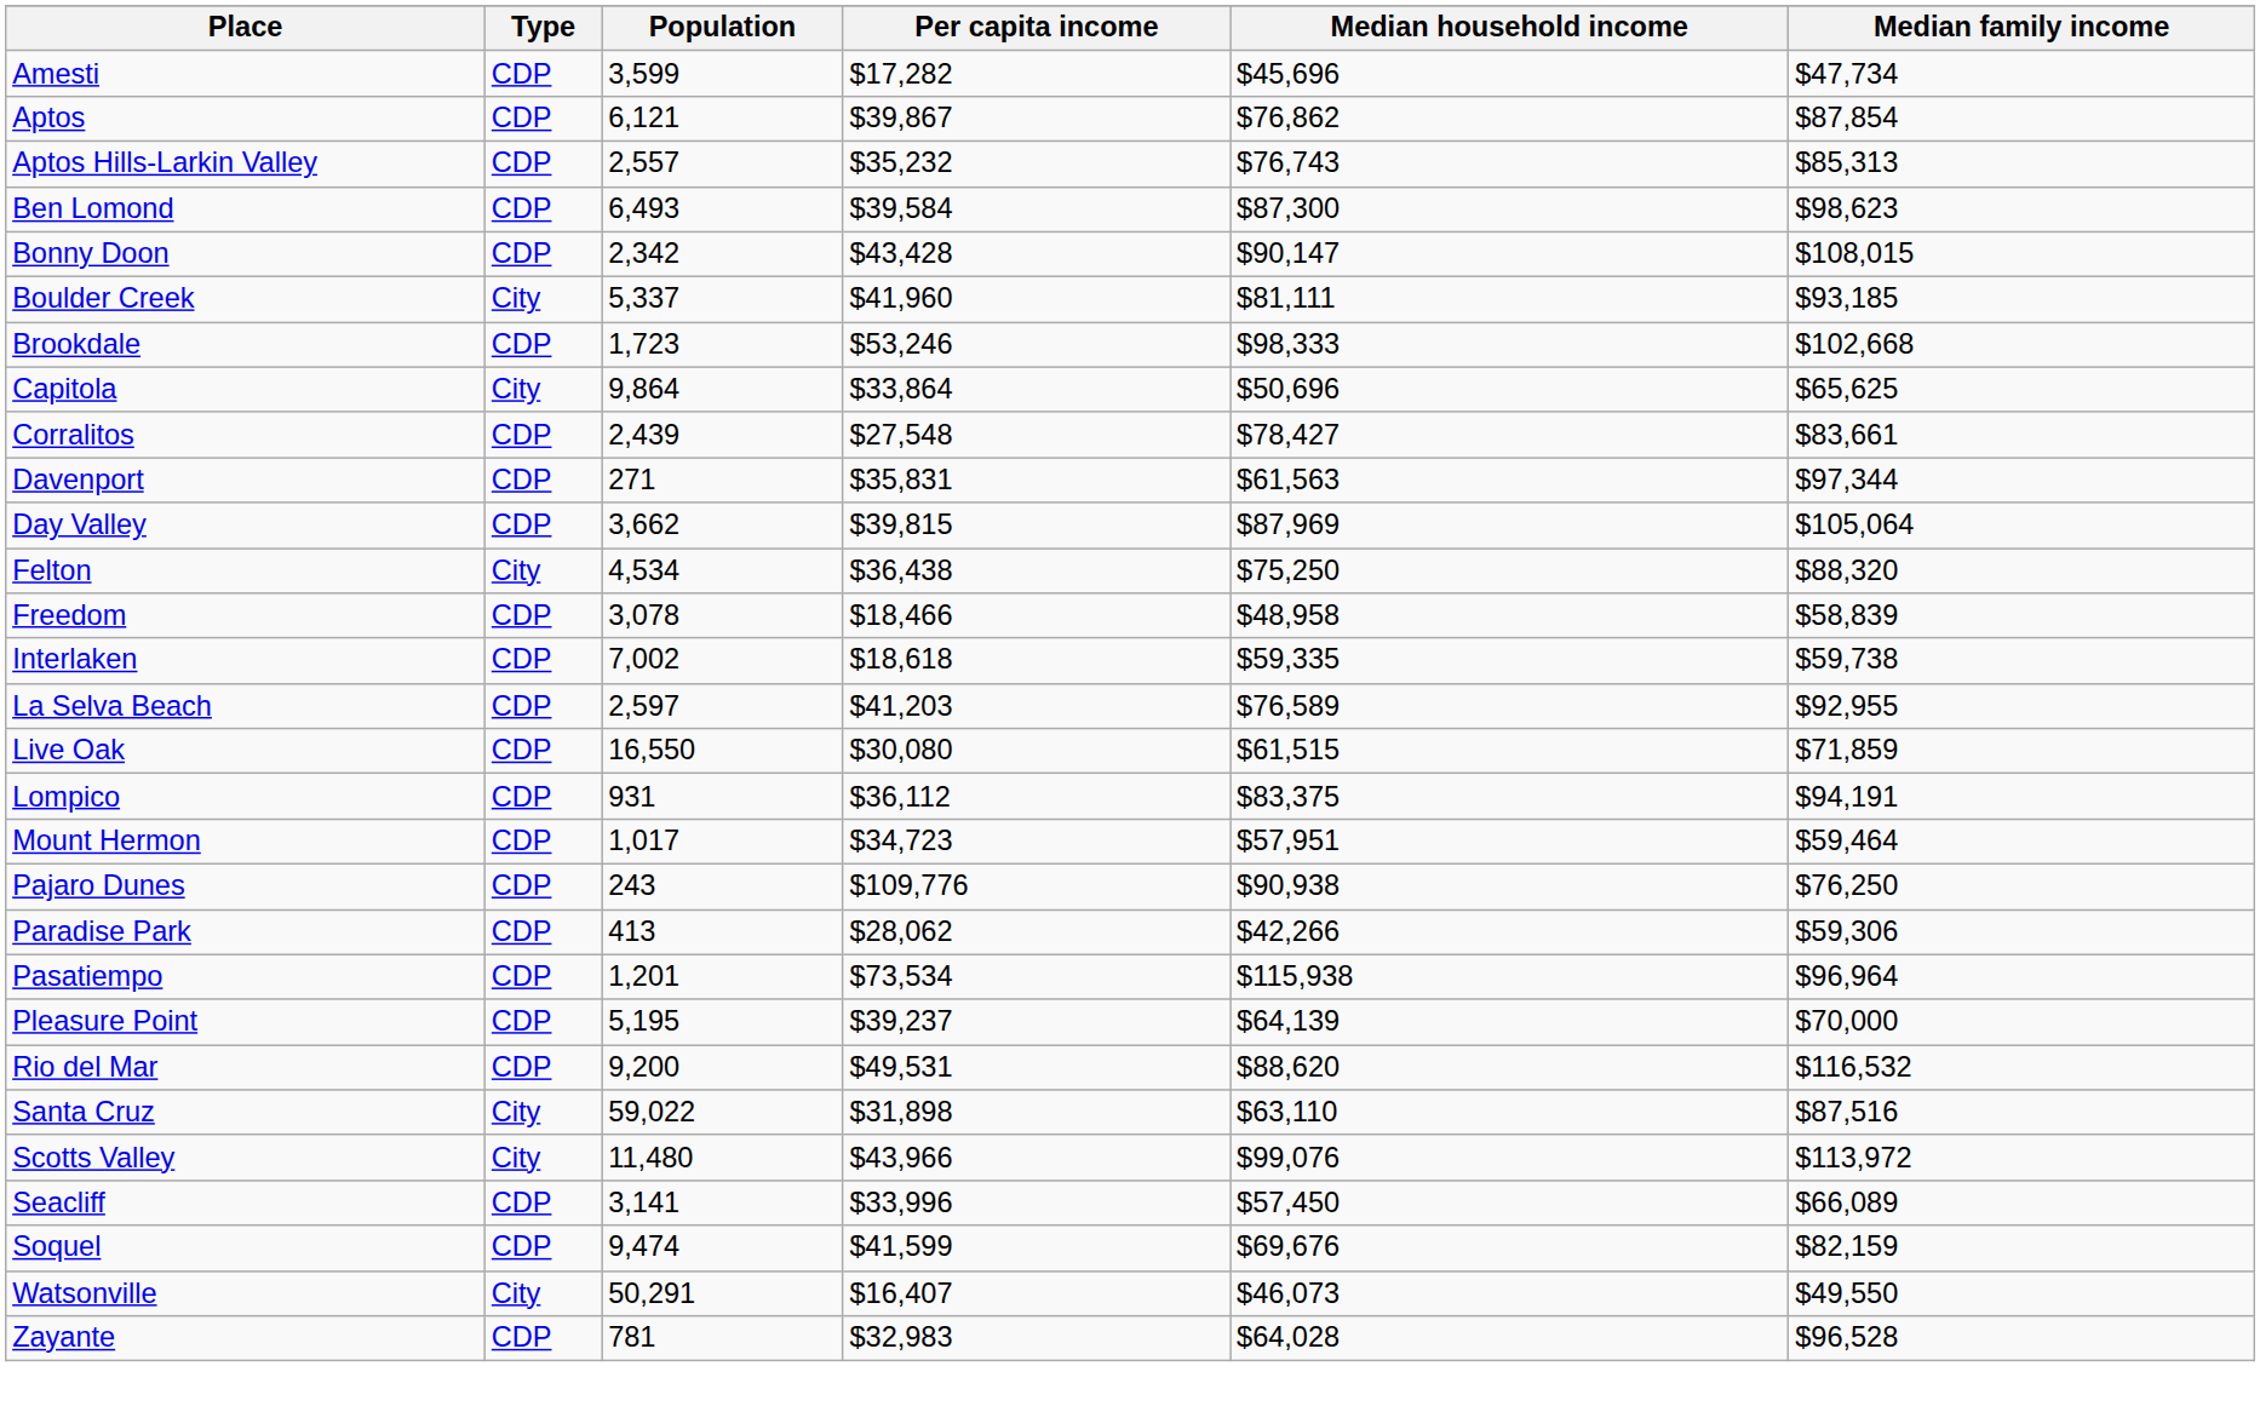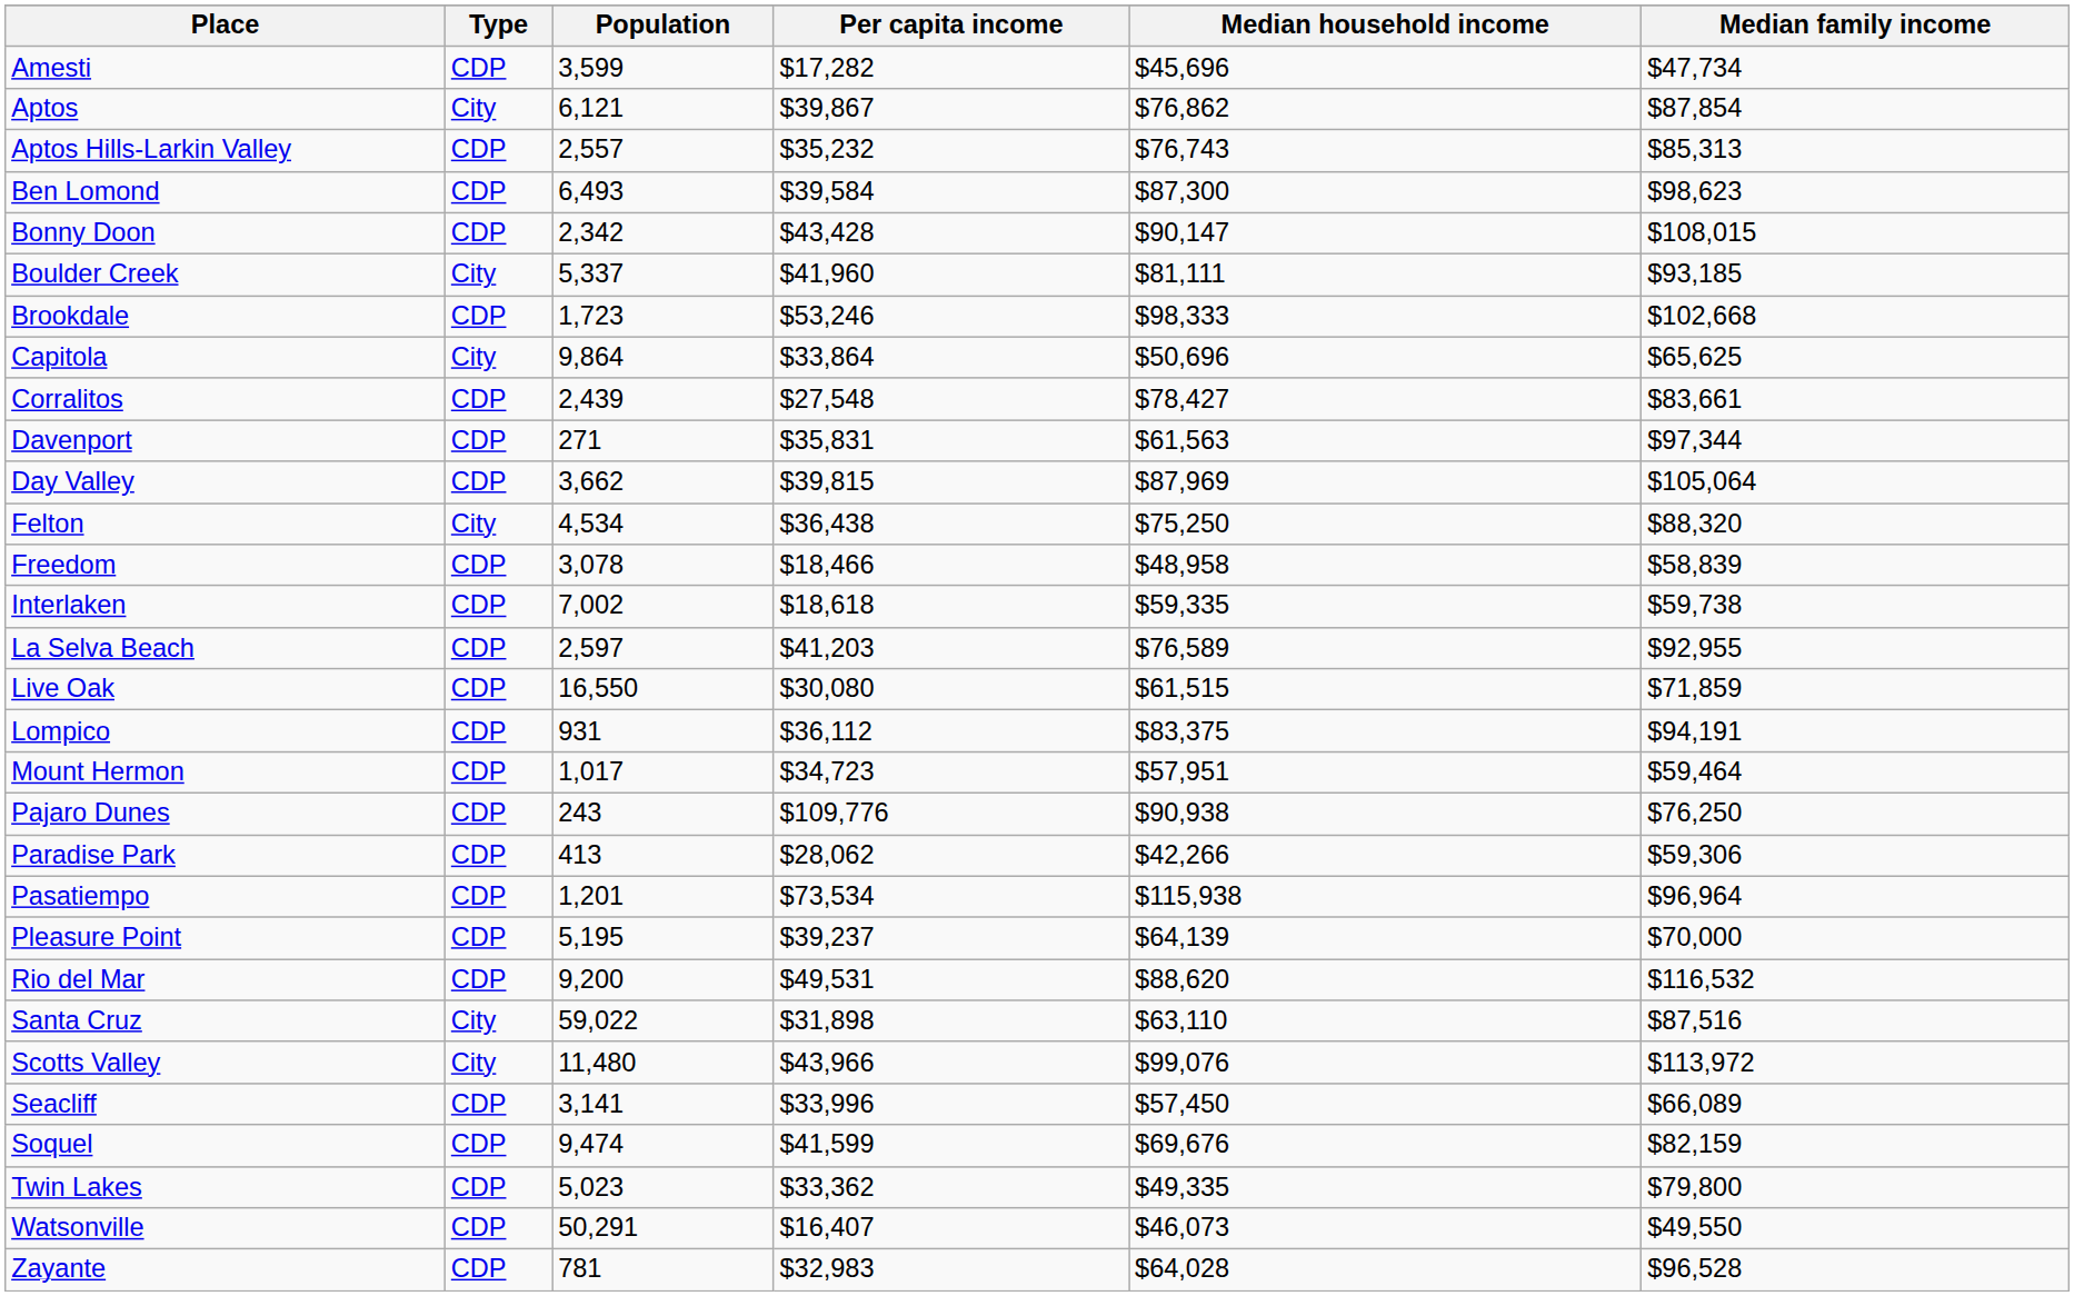Aptos | Type: CDP -> City
+ row: Twin Lakes | CDP | 5,023 | $33,362 | $49,335 | $79,800
Watsonville | Type: City -> CDP
